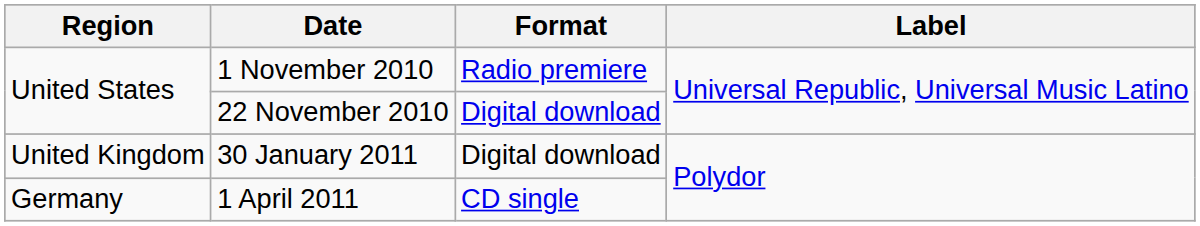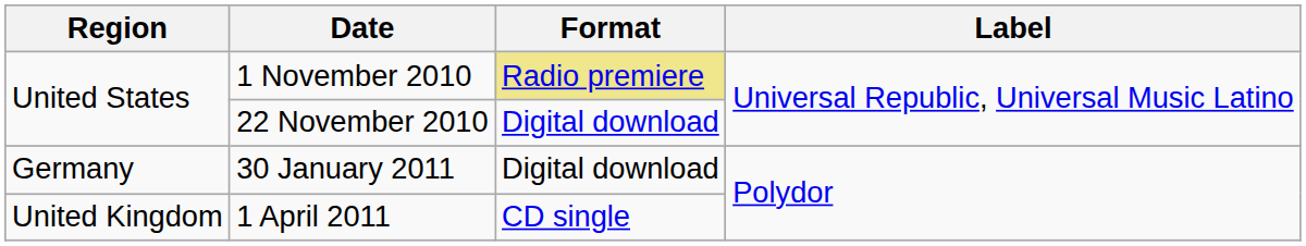1 November 2010 | Format: no background -> khaki background
30 January 2011 | Region: United Kingdom -> Germany
1 April 2011 | Region: Germany -> United Kingdom
